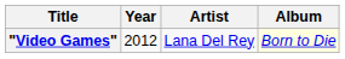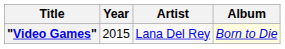"Video Games" | Year: 2012 -> 2015
